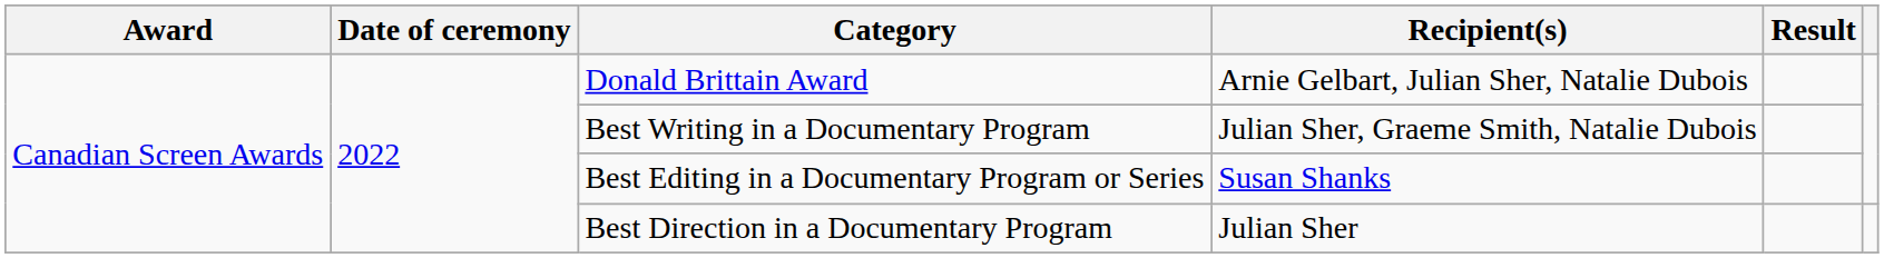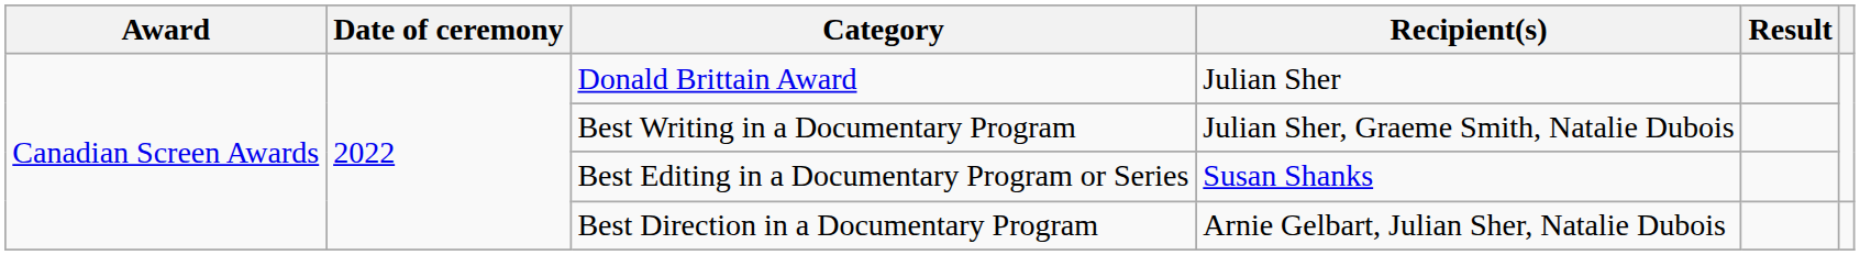Donald Brittain Award | Recipient(s): Arnie Gelbart, Julian Sher, Natalie Dubois -> Julian Sher
Best Direction in a Documentary Program | Recipient(s): Julian Sher -> Arnie Gelbart, Julian Sher, Natalie Dubois
